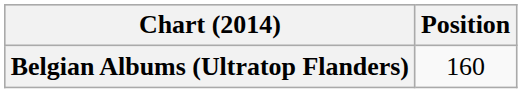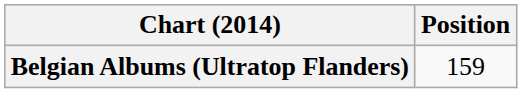Belgian Albums (Ultratop Flanders) | Position: 160 -> 159
